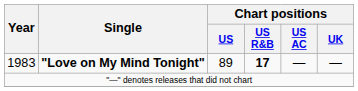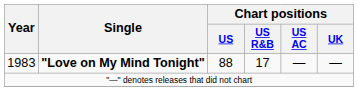1983 | Chart positions / US: 89 -> 88
1983 | Chart positions / US R&B: bold -> normal
